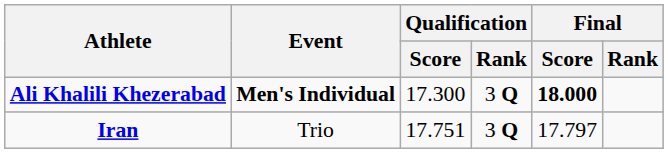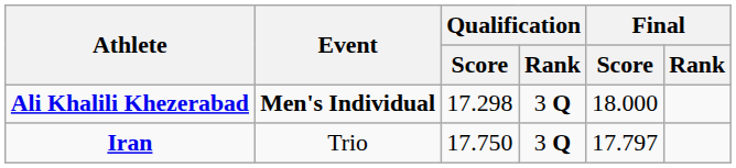Ali Khalili Khezerabad | Qualification / Score: 17.300 -> 17.298
Ali Khalili Khezerabad | Final / Score: bold -> normal
Iran | Qualification / Score: 17.751 -> 17.750
